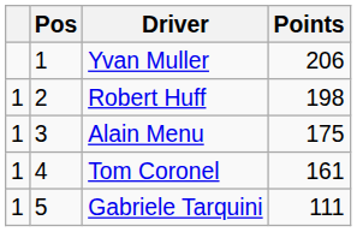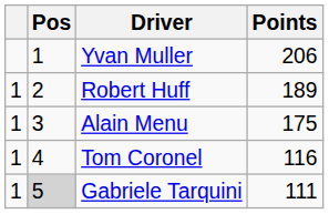Robert Huff | Points: 198 -> 189
Tom Coronel | Points: 161 -> 116
Gabriele Tarquini | Pos: no background -> lightgrey background
